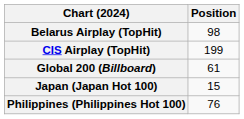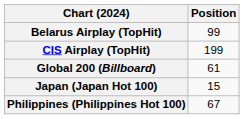Belarus Airplay (TopHit) | Position: 98 -> 99
Philippines (Philippines Hot 100) | Position: 76 -> 67
